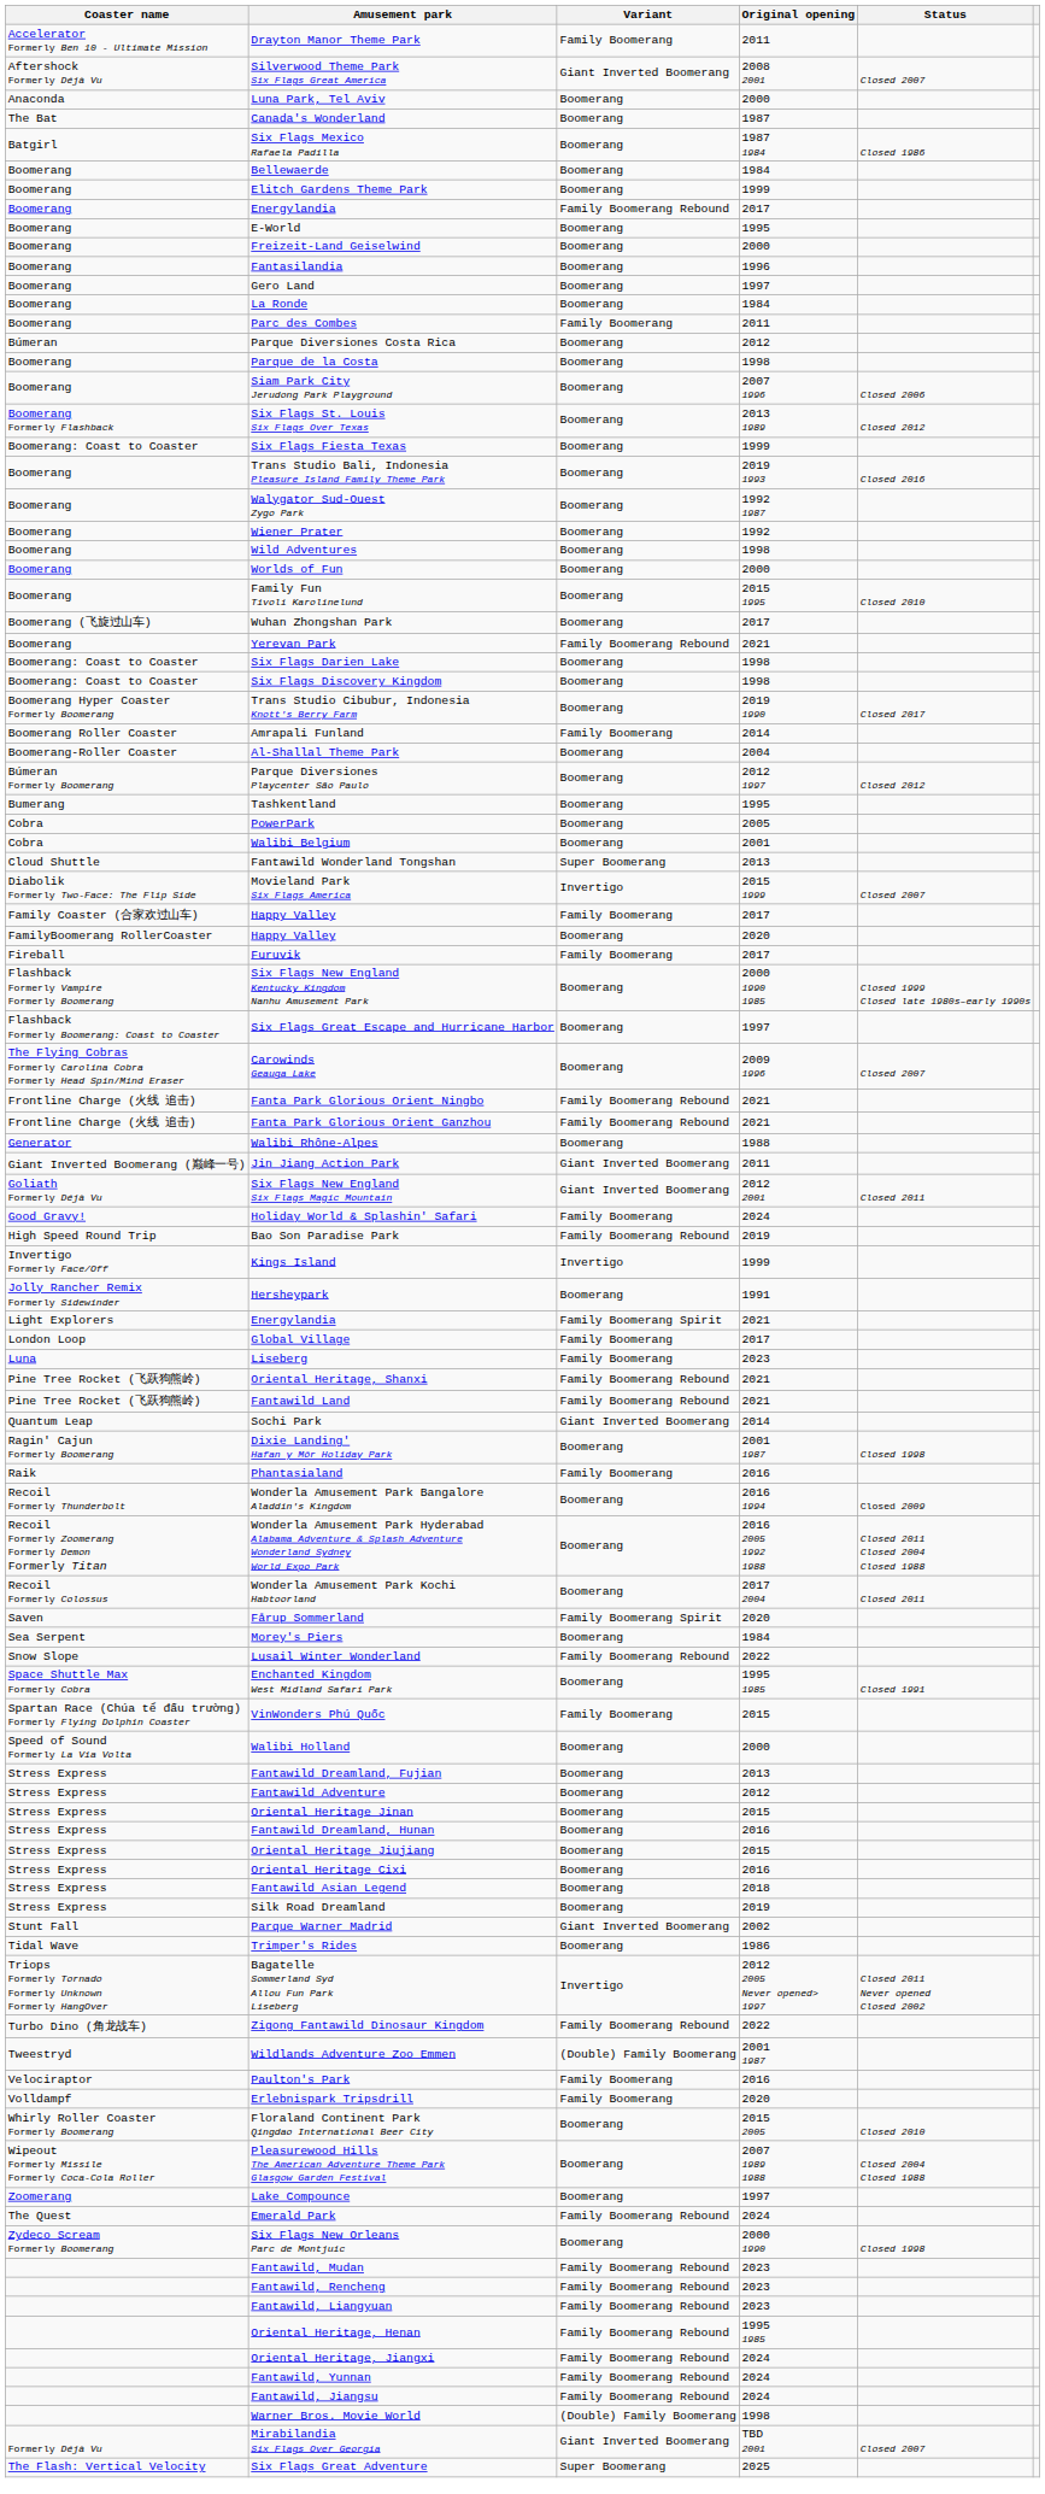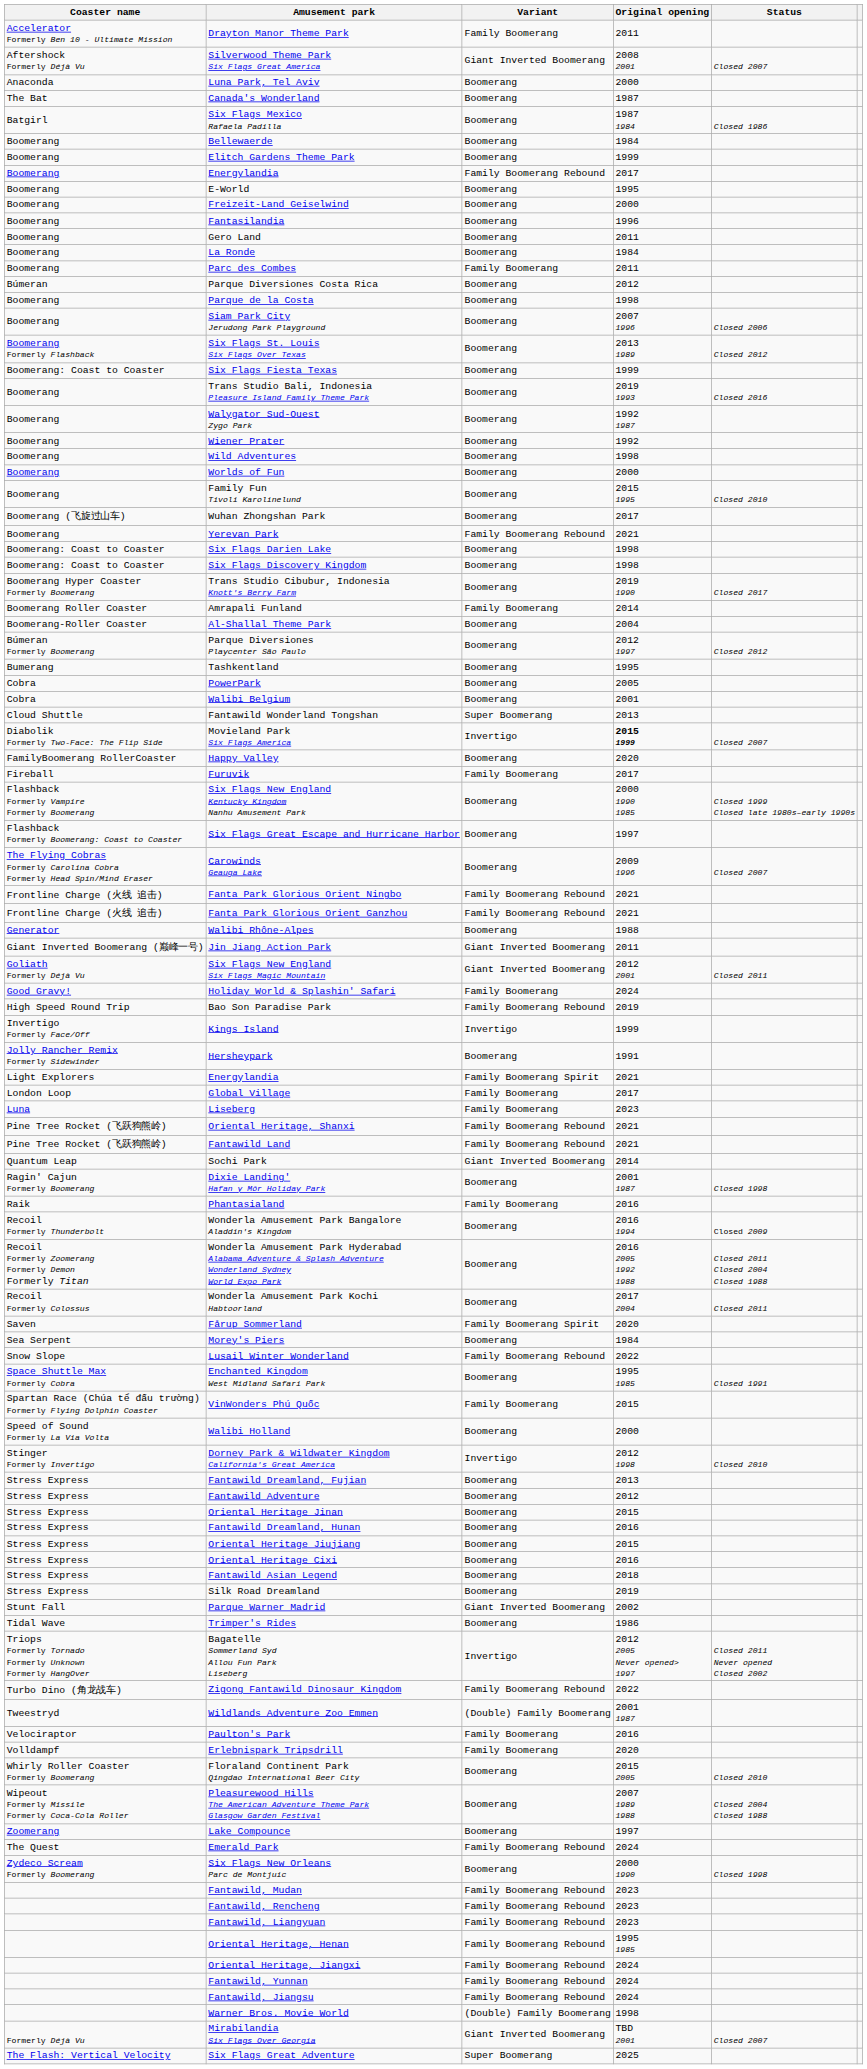Gero Land | Original opening: 1997 -> 2011
Movieland Park Six Flags America | Original opening: normal -> bold
- row: Family Coaster (合家欢过山车) | Happy Valley | Family Boomerang | 2017
+ row: Stinger Formerly Invertigo | Dorney Park & Wildwater Kingdom California's Great America | Invertigo | 2012 1998 | Closed 2010
